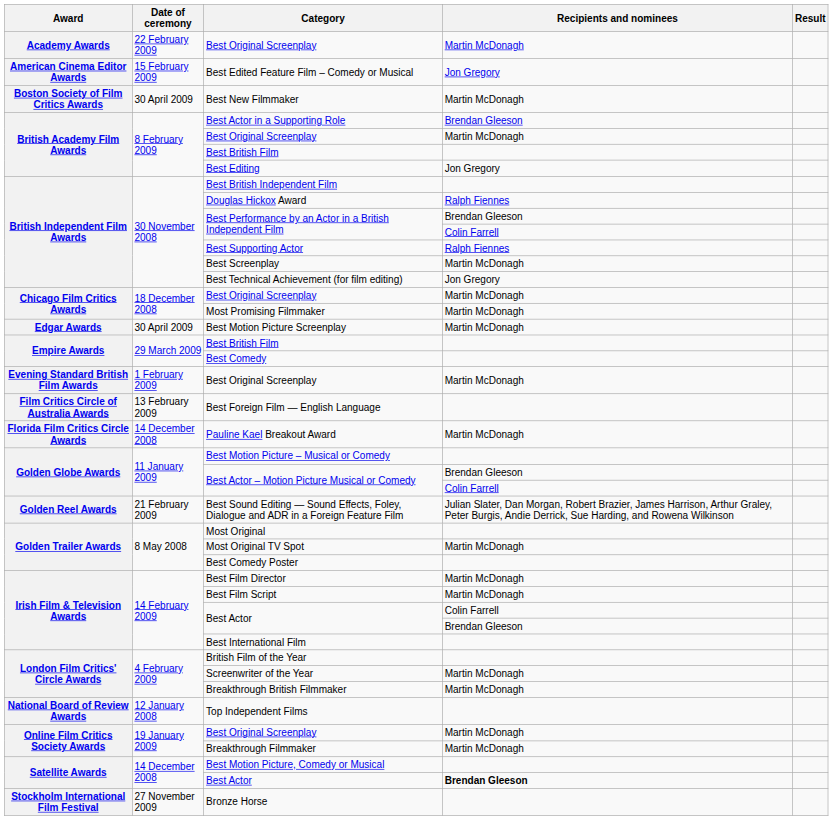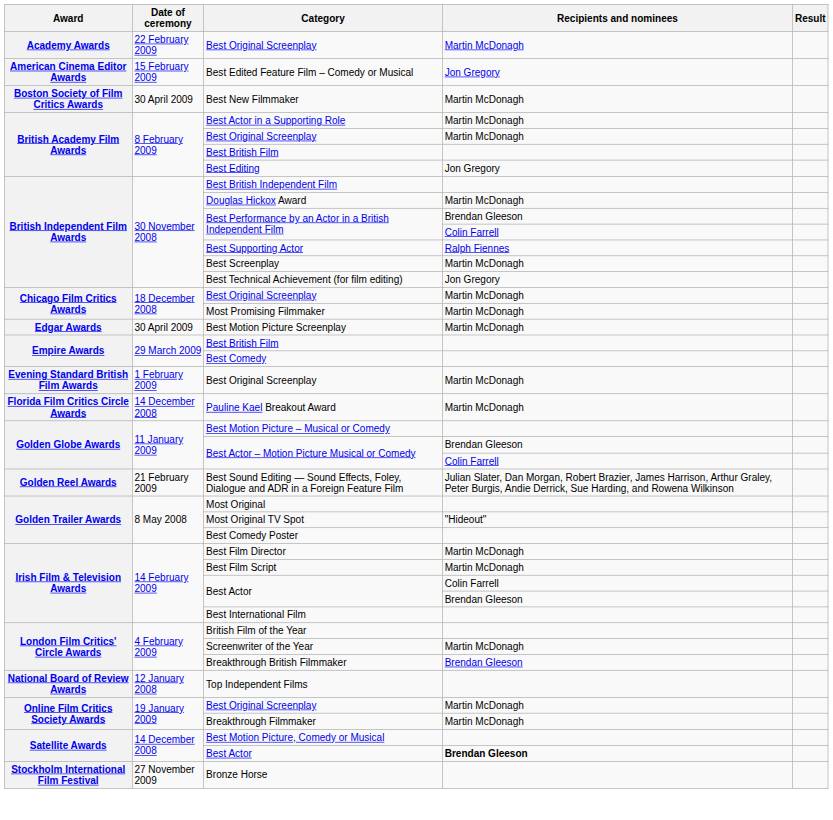Best Actor in a Supporting Role | Recipients and nominees: Brendan Gleeson -> Martin McDonagh
Douglas Hickox Award | Recipients and nominees: Ralph Fiennes -> Martin McDonagh
- row: Film Critics Circle of Australia Awards | 13 February 2009 | Best Foreign Film — English Language
Most Original TV Spot | Recipients and nominees: Martin McDonagh -> "Hideout"
Breakthrough British Filmmaker | Recipients and nominees: Martin McDonagh -> Brendan Gleeson
